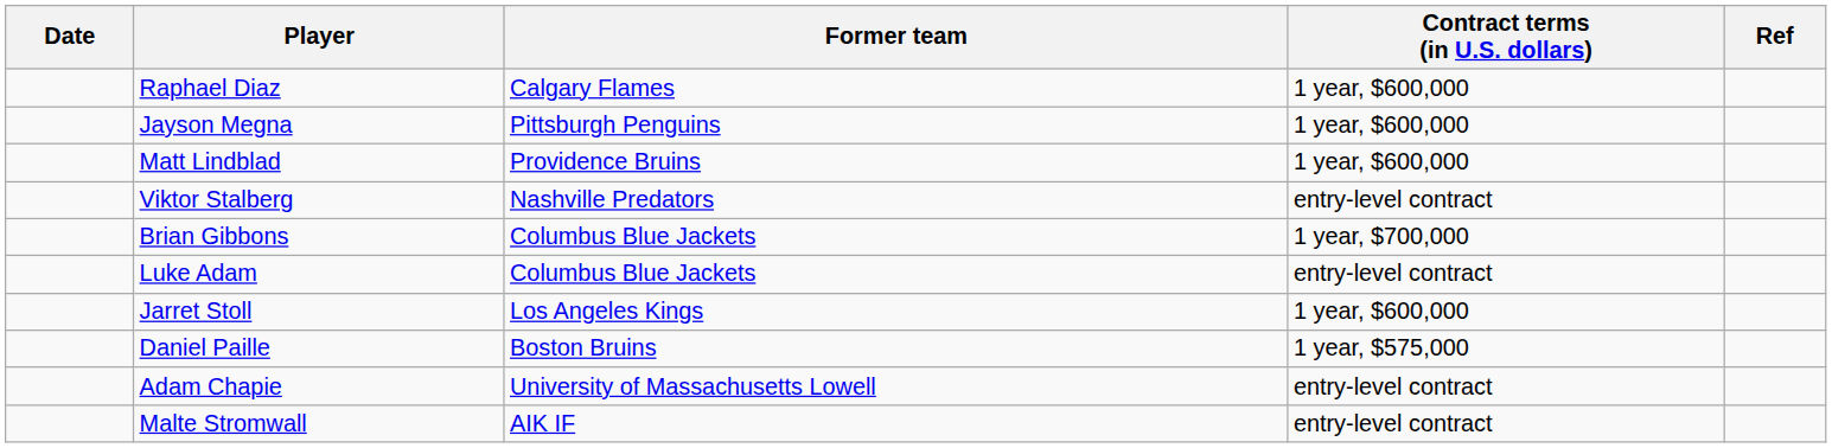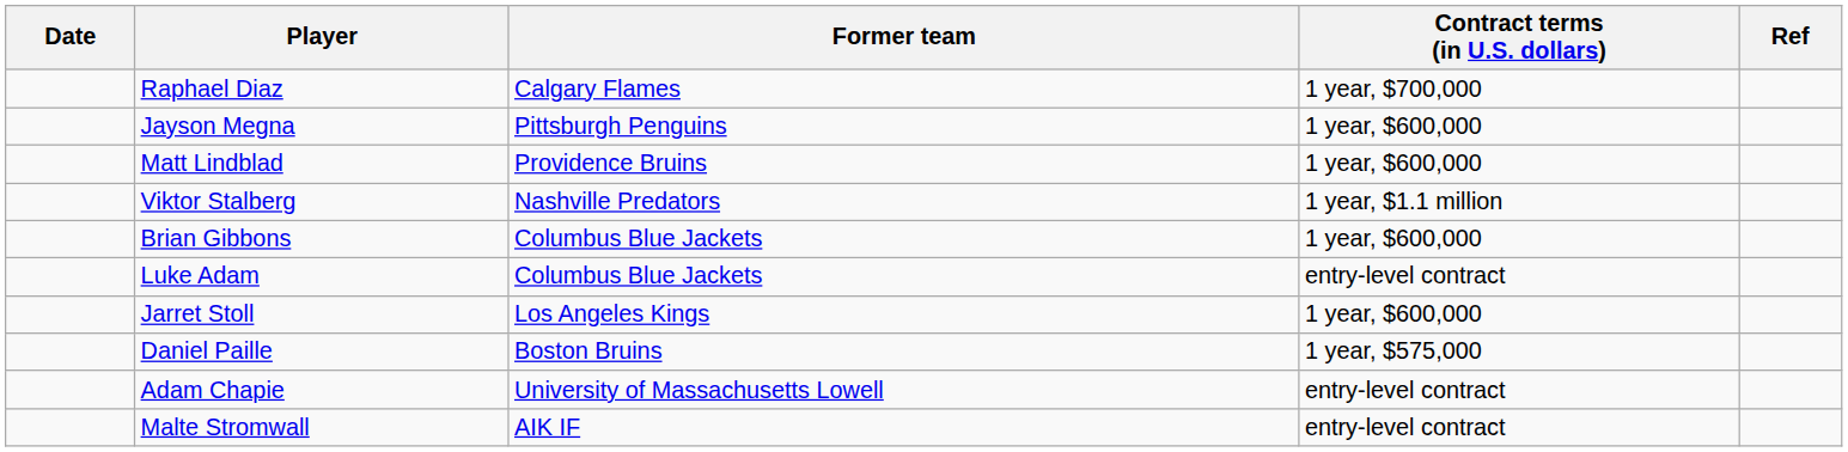Raphael Diaz | Contract terms (in U.S. dollars): 1 year, $600,000 -> 1 year, $700,000
Viktor Stalberg | Contract terms (in U.S. dollars): entry-level contract -> 1 year, $1.1 million
Brian Gibbons | Contract terms (in U.S. dollars): 1 year, $700,000 -> 1 year, $600,000
